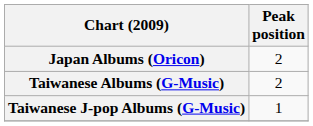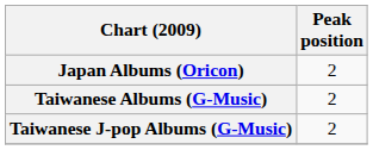Taiwanese J-pop Albums (G-Music) | Peak position: 1 -> 2
